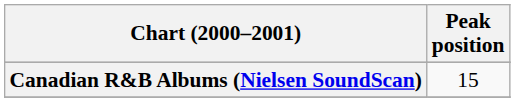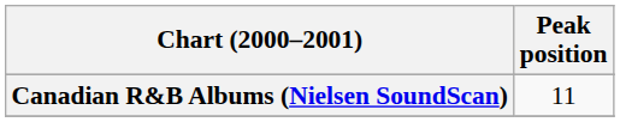Canadian R&B Albums (Nielsen SoundScan) | Peak position: 15 -> 11
